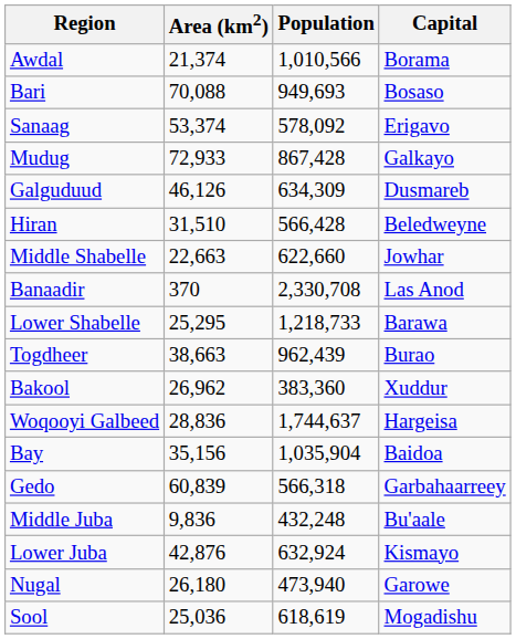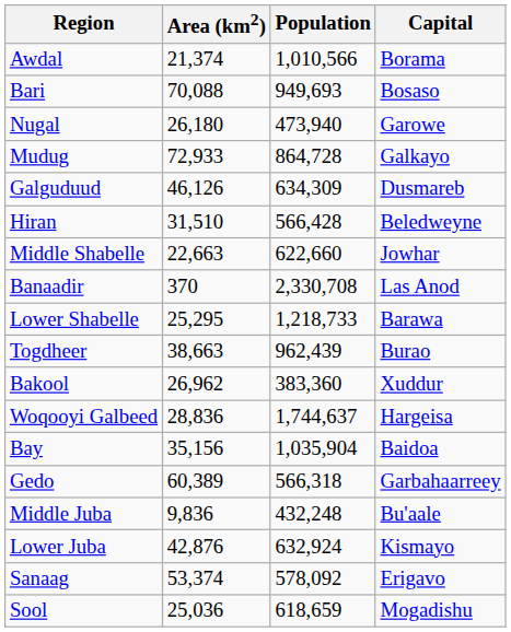rows swapped: Nugal <-> Sanaag
Mudug | Population: 867,428 -> 864,728
Gedo | Area (km2): 60,839 -> 60,389
Sool | Population: 618,619 -> 618,659
